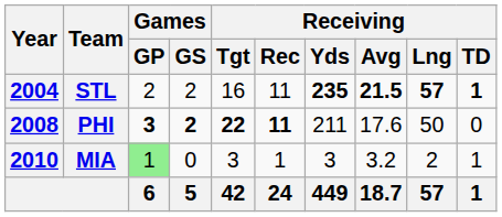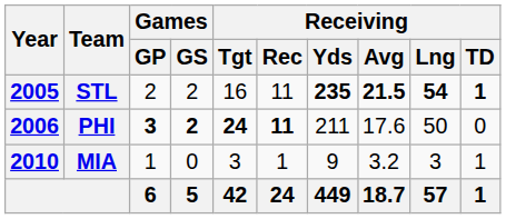STL | Year: 2004 -> 2005
STL | Receiving / Lng: 57 -> 54
PHI | Year: 2008 -> 2006
PHI | Receiving / Tgt: 22 -> 24
MIA | Games / GP: lightgreen background -> no background
MIA | Receiving / Yds: 3 -> 9
MIA | Receiving / Lng: 2 -> 3
